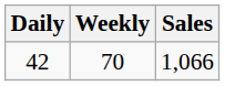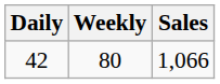42 | Weekly: 70 -> 80
